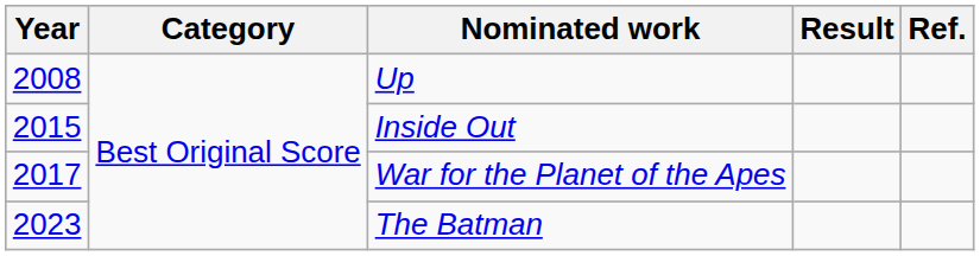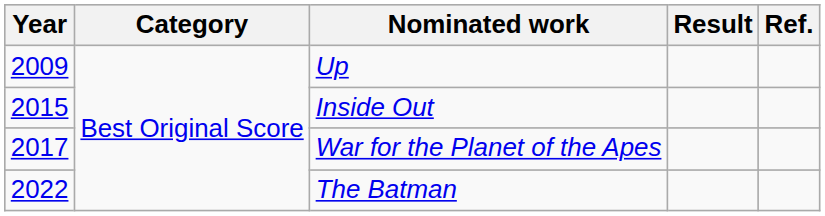Up | Year: 2008 -> 2009
The Batman | Year: 2023 -> 2022
